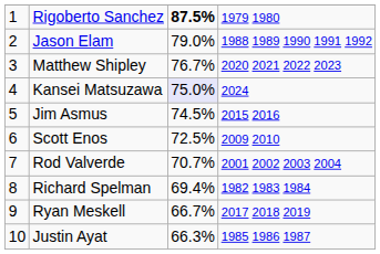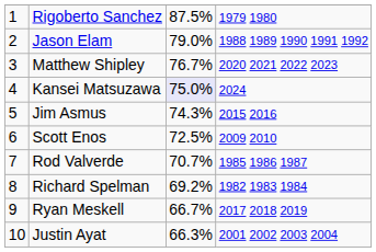Rigoberto Sanchez | column 3: bold -> normal
Jim Asmus | column 3: 74.5% -> 74.3%
Rod Valverde | column 4: 2001 2002 2003 2004 -> 1985 1986 1987
Richard Spelman | column 3: 69.4% -> 69.2%
Justin Ayat | column 4: 1985 1986 1987 -> 2001 2002 2003 2004
